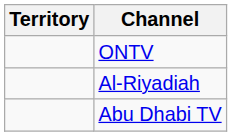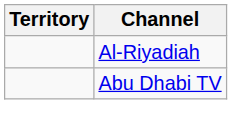- row: ONTV
